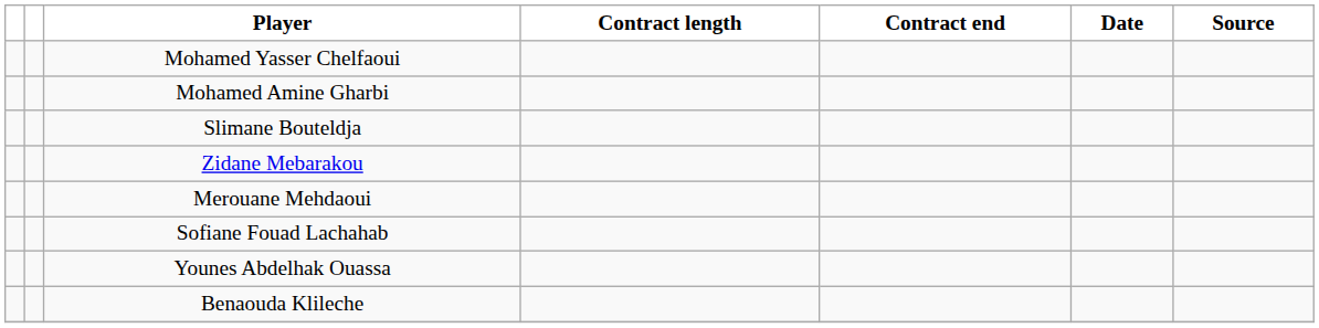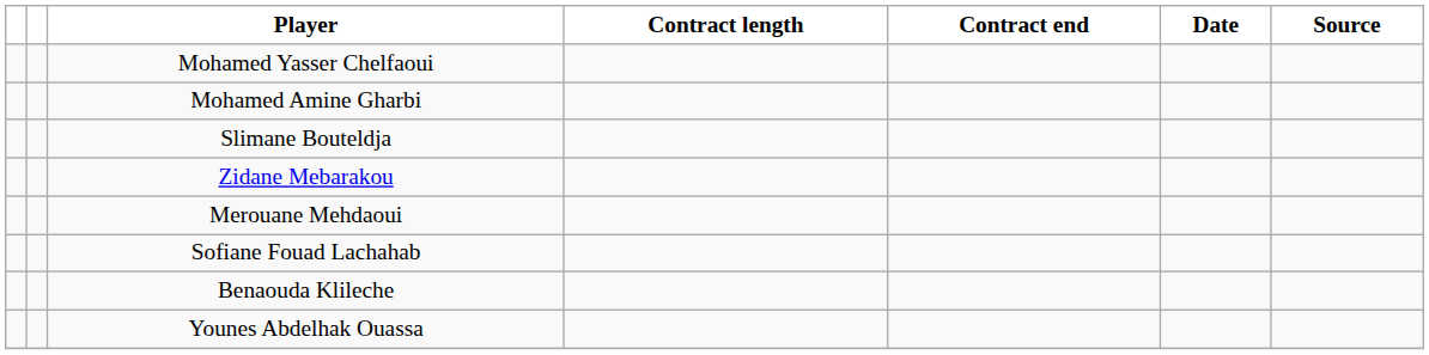rows swapped: Benaouda Klileche <-> Younes Abdelhak Ouassa
